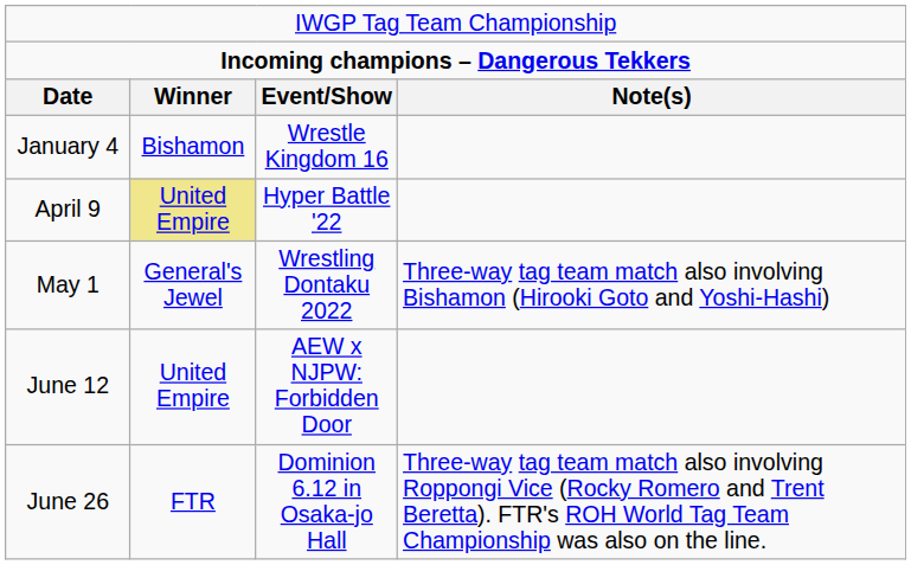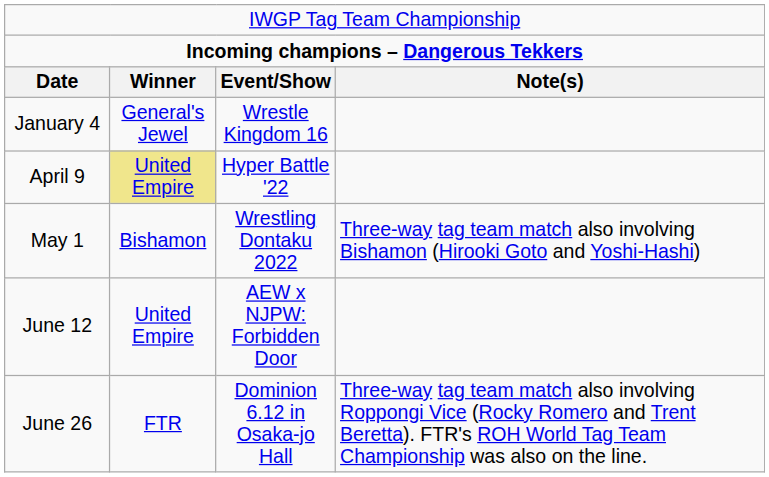January 4 | column 2: Bishamon -> General's Jewel
May 1 | column 2: General's Jewel -> Bishamon
